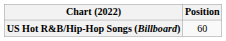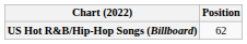US Hot R&B/Hip-Hop Songs (Billboard) | Position: 60 -> 62
